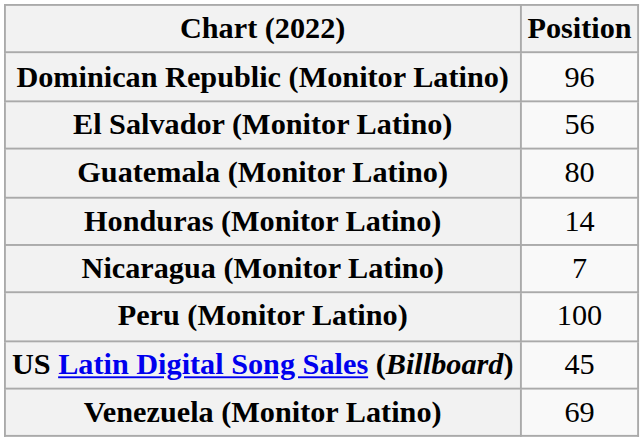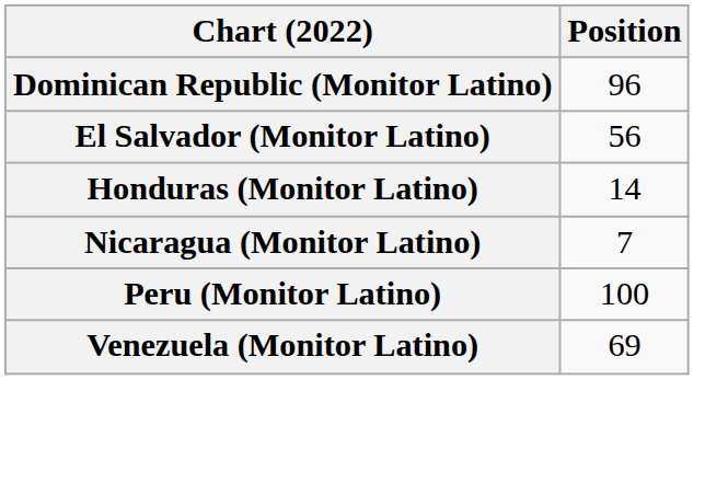- row: Guatemala (Monitor Latino) | 80
- row: US Latin Digital Song Sales (Billboard) | 45
